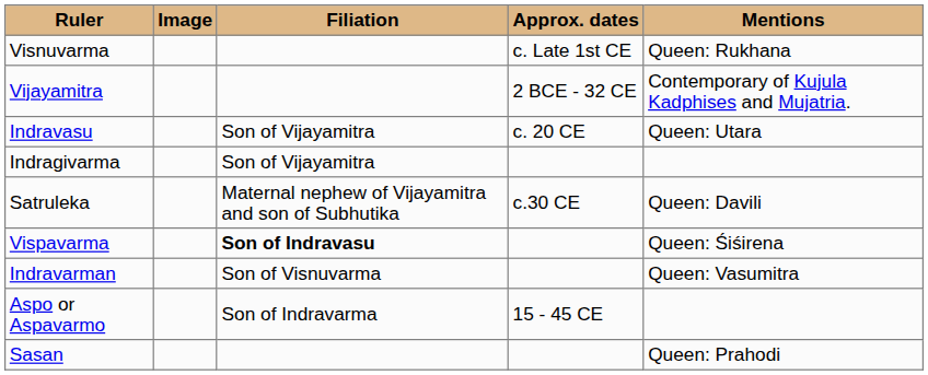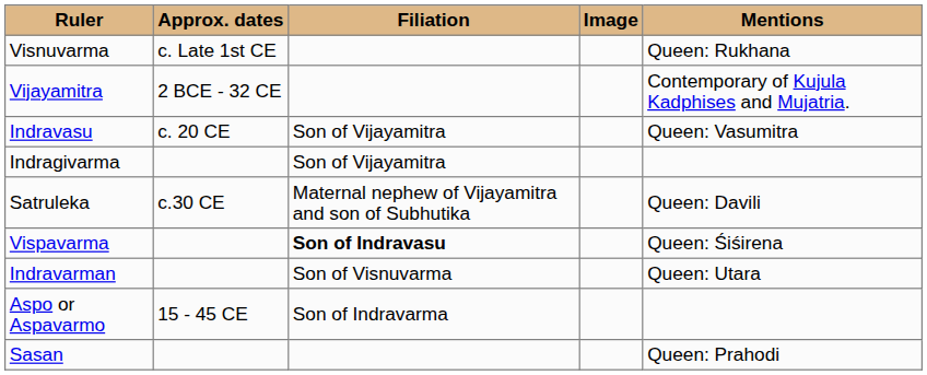columns swapped: Image <-> Approx. dates
Indravasu | Mentions: Queen: Utara -> Queen: Vasumitra
Indravarman | Mentions: Queen: Vasumitra -> Queen: Utara
